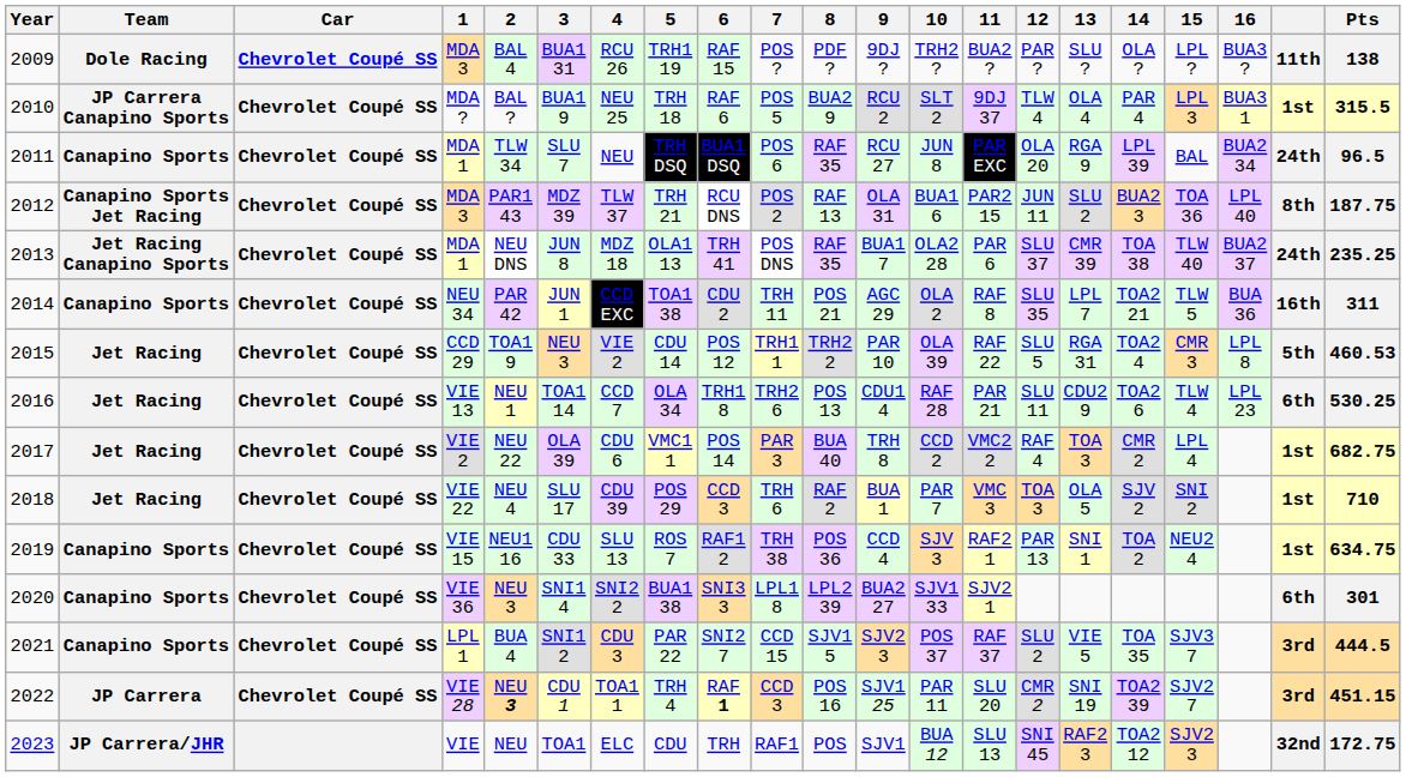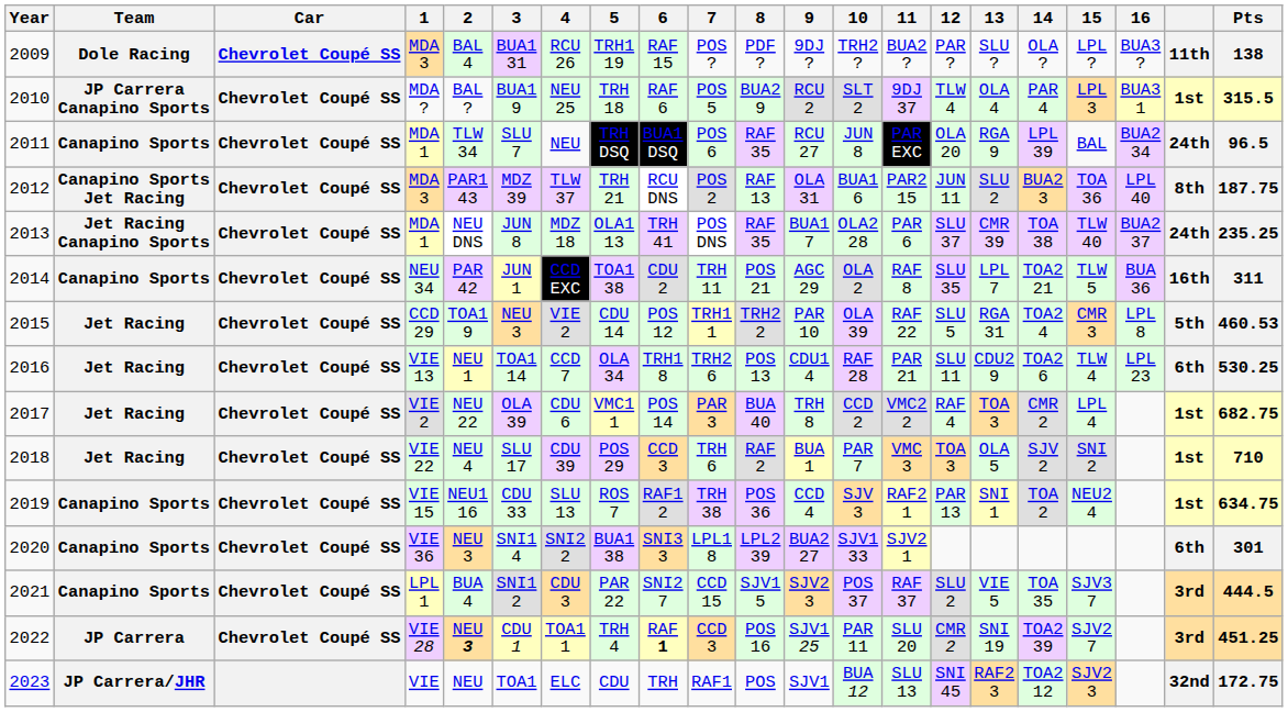2022 | Pts: 451.15 -> 451.25
